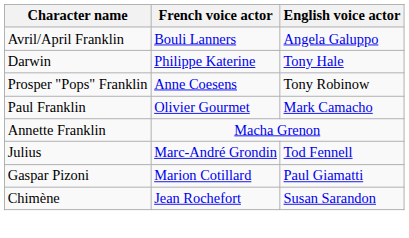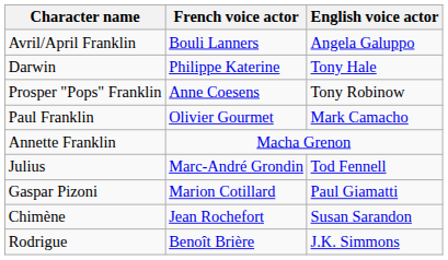+ row: Rodrigue | Benoît Brière | J.K. Simmons
